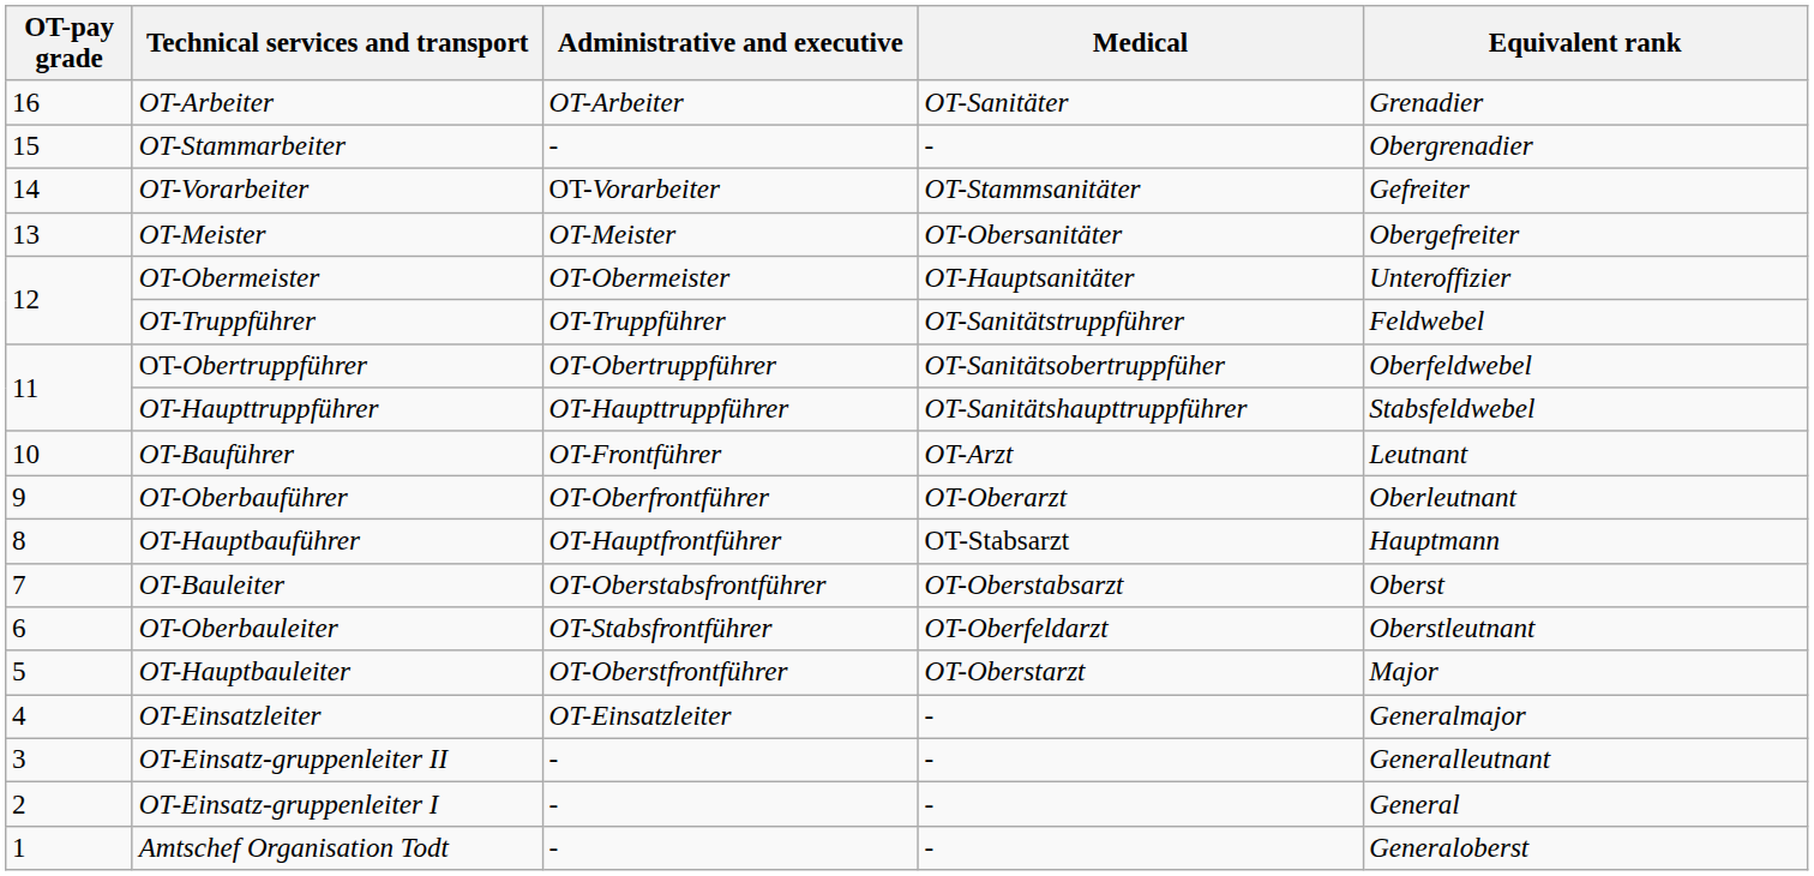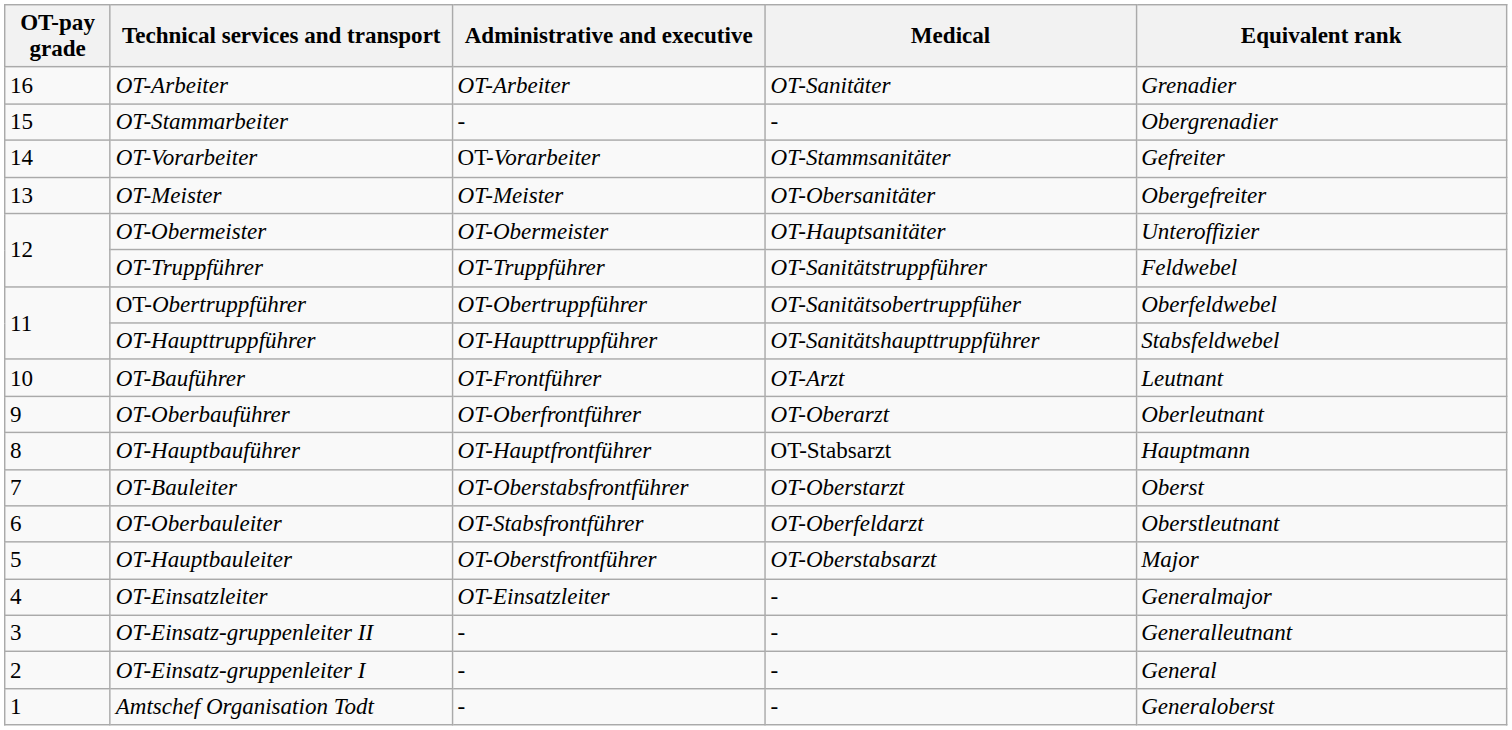OT-Bauleiter | Medical: OT-Oberstabsarzt -> OT-Oberstarzt
OT-Hauptbauleiter | Medical: OT-Oberstarzt -> OT-Oberstabsarzt
